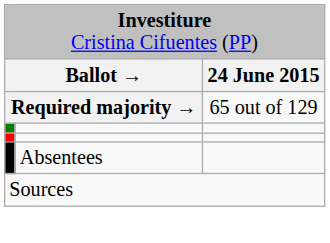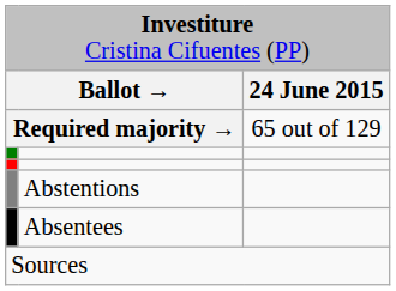+ row: Abstentions
